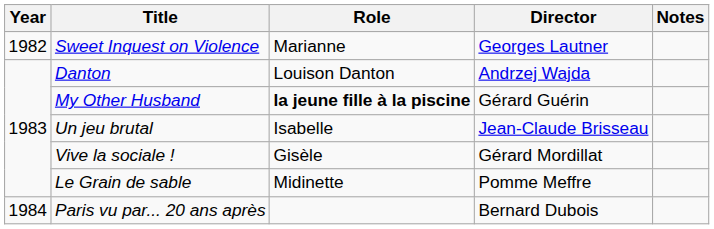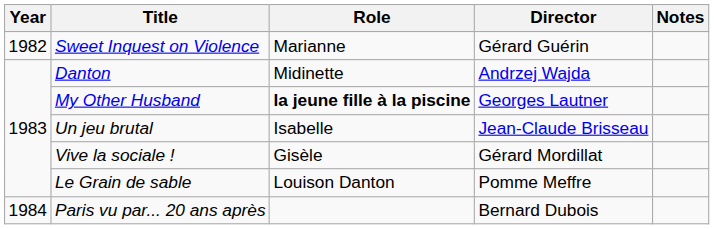Sweet Inquest on Violence | Director: Georges Lautner -> Gérard Guérin
Danton | Role: Louison Danton -> Midinette
My Other Husband | Director: Gérard Guérin -> Georges Lautner
Le Grain de sable | Role: Midinette -> Louison Danton
